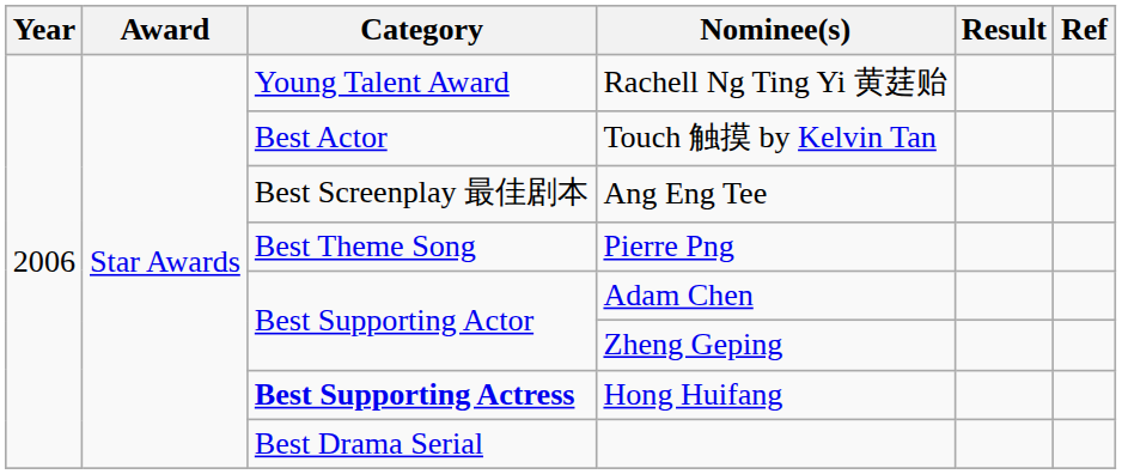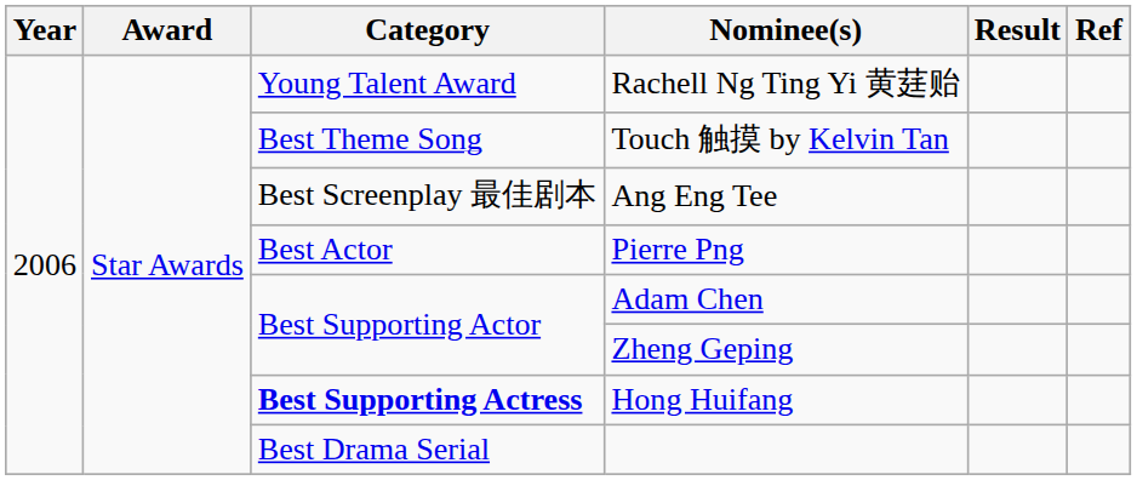Touch 触摸 by Kelvin Tan | Category: Best Actor -> Best Theme Song
Pierre Png | Category: Best Theme Song -> Best Actor
